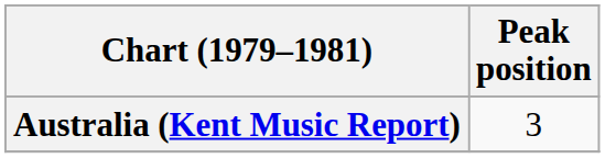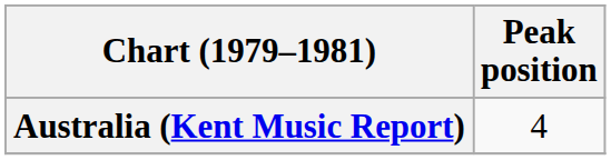Australia (Kent Music Report) | Peak position: 3 -> 4
